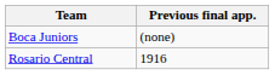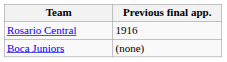rows swapped: Boca Juniors <-> Rosario Central
